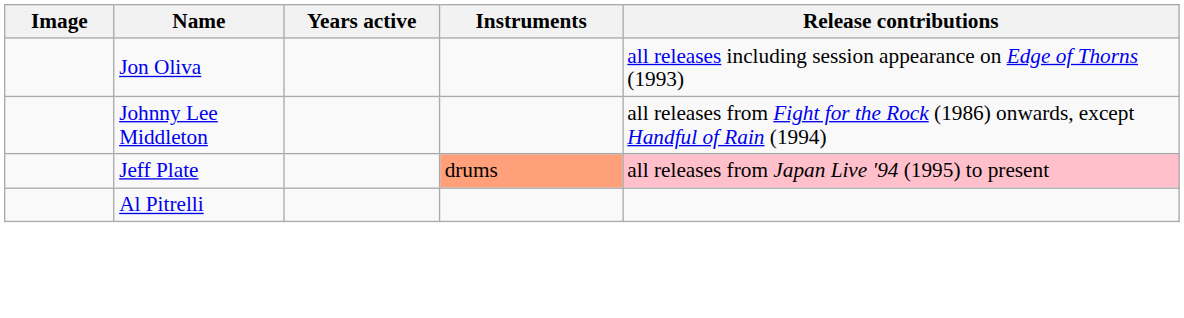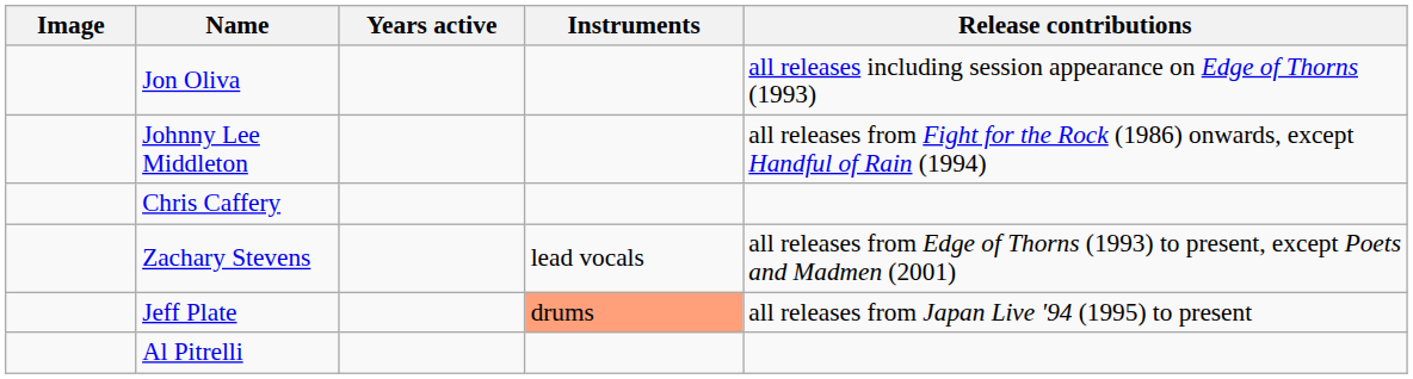+ row: Chris Caffery
+ row: Zachary Stevens | lead vocals | all releases from Edge of Thorns (1993) to present, except Poets and Madmen (2001)
Jeff Plate | Release contributions: pink background -> no background
